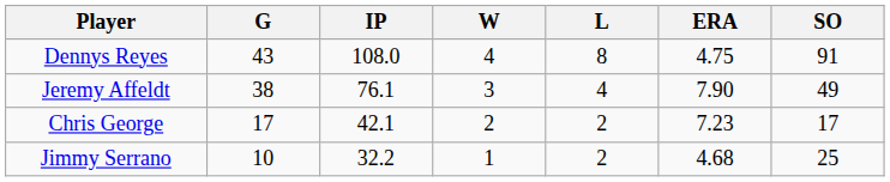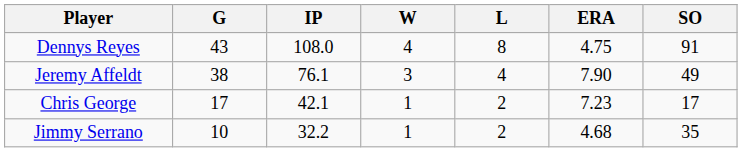Chris George | W: 2 -> 1
Jimmy Serrano | SO: 25 -> 35
